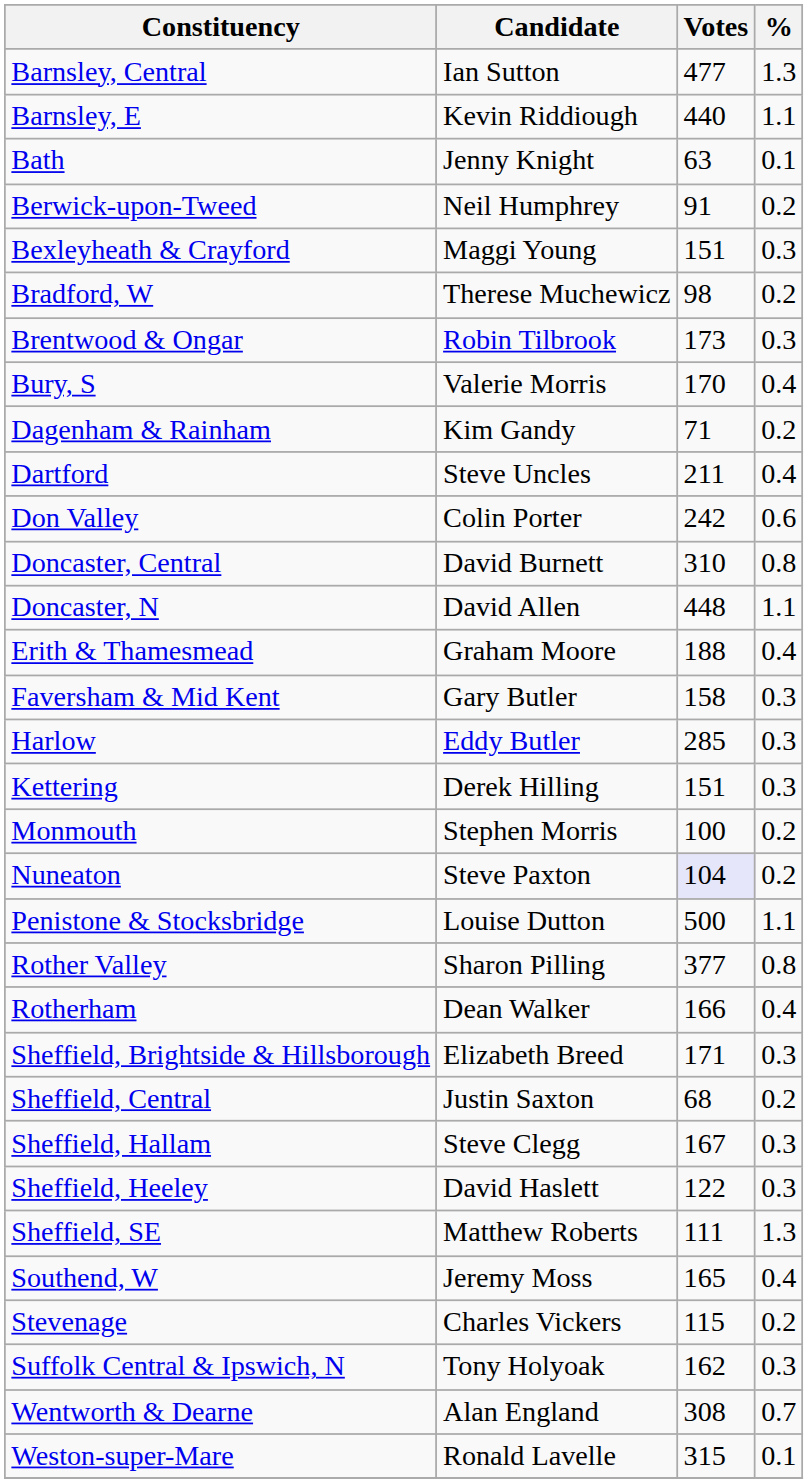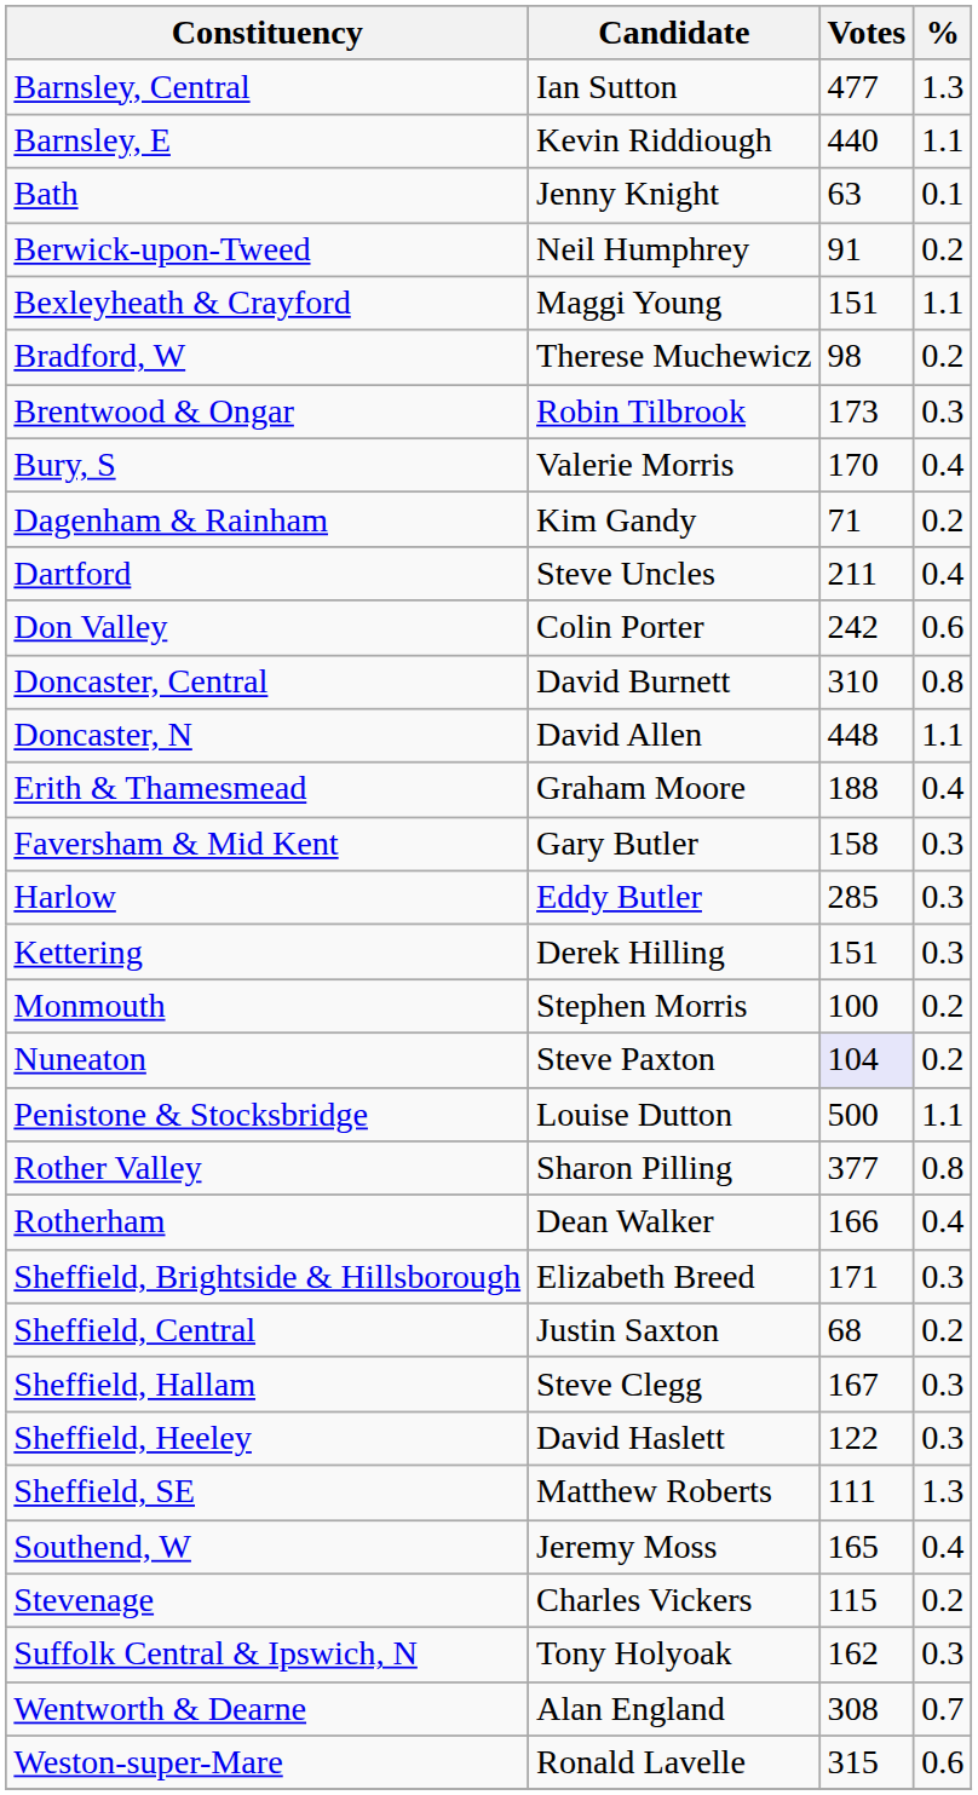Bexleyheath & Crayford | %: 0.3 -> 1.1
Weston-super-Mare | %: 0.1 -> 0.6
